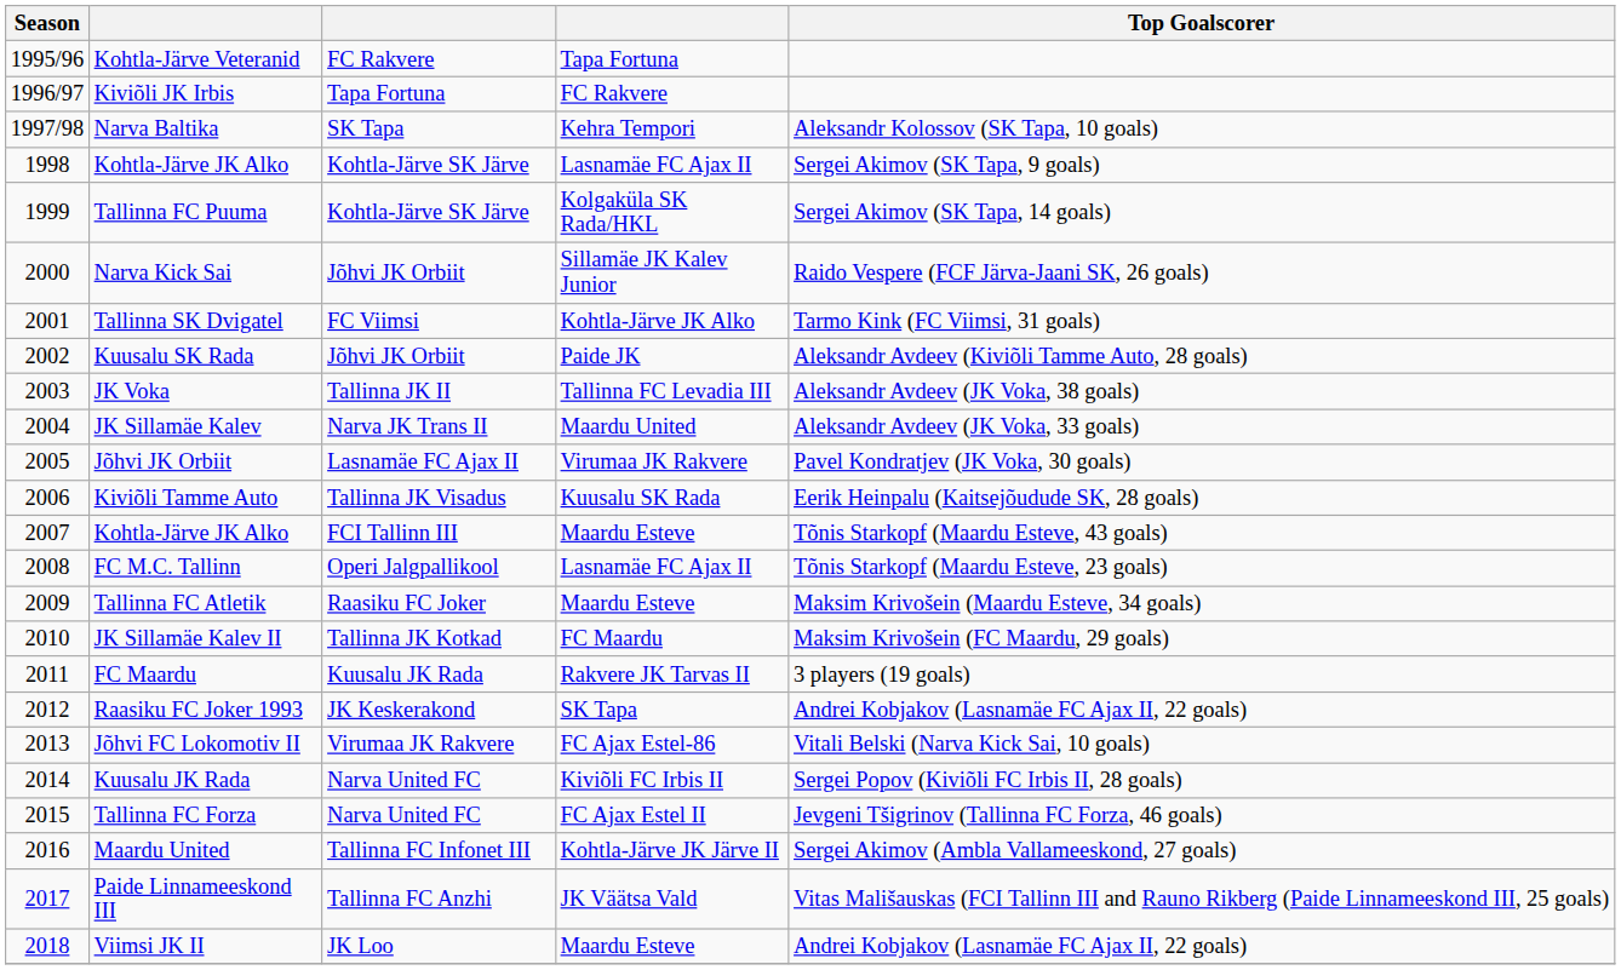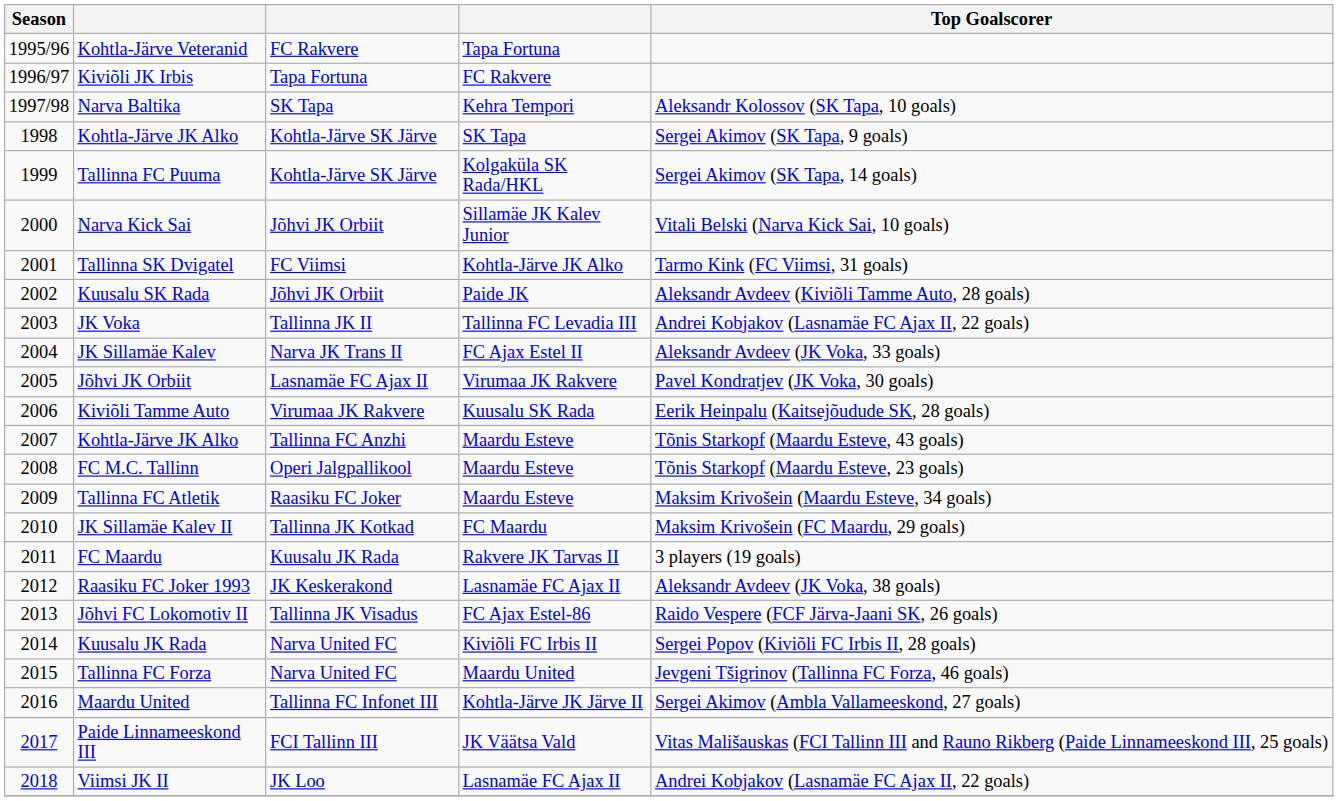1998 / Kohtla-Järve JK Alko | column 4: Lasnamäe FC Ajax II -> SK Tapa
Narva Kick Sai | Top Goalscorer: Raido Vespere (FCF Järva-Jaani SK, 26 goals) -> Vitali Belski (Narva Kick Sai, 10 goals)
JK Voka | Top Goalscorer: Aleksandr Avdeev (JK Voka, 38 goals) -> Andrei Kobjakov (Lasnamäe FC Ajax II, 22 goals)
JK Sillamäe Kalev | column 4: Maardu United -> FC Ajax Estel II
Kiviõli Tamme Auto | column 3: Tallinna JK Visadus -> Virumaa JK Rakvere
2007 / Kohtla-Järve JK Alko | column 3: FCI Tallinn III -> Tallinna FC Anzhi
FC M.C. Tallinn | column 4: Lasnamäe FC Ajax II -> Maardu Esteve
Raasiku FC Joker 1993 | column 4: SK Tapa -> Lasnamäe FC Ajax II
Raasiku FC Joker 1993 | Top Goalscorer: Andrei Kobjakov (Lasnamäe FC Ajax II, 22 goals) -> Aleksandr Avdeev (JK Voka, 38 goals)
Jõhvi FC Lokomotiv II | column 3: Virumaa JK Rakvere -> Tallinna JK Visadus
Jõhvi FC Lokomotiv II | Top Goalscorer: Vitali Belski (Narva Kick Sai, 10 goals) -> Raido Vespere (FCF Järva-Jaani SK, 26 goals)
Tallinna FC Forza | column 4: FC Ajax Estel II -> Maardu United
Paide Linnameeskond III | column 3: Tallinna FC Anzhi -> FCI Tallinn III
Viimsi JK II | column 4: Maardu Esteve -> Lasnamäe FC Ajax II
